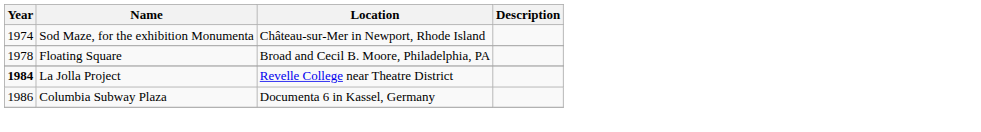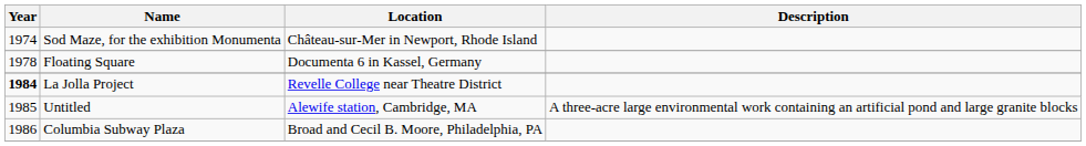Floating Square | Location: Broad and Cecil B. Moore, Philadelphia, PA -> Documenta 6 in Kassel, Germany
+ row: 1985 | Untitled | Alewife station, Cambridge, MA | A three-acre large environmental work containing an artificial pond and large granite blocks
Columbia Subway Plaza | Location: Documenta 6 in Kassel, Germany -> Broad and Cecil B. Moore, Philadelphia, PA
